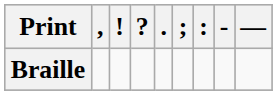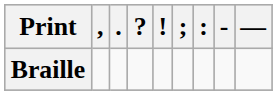columns swapped: . <-> !
